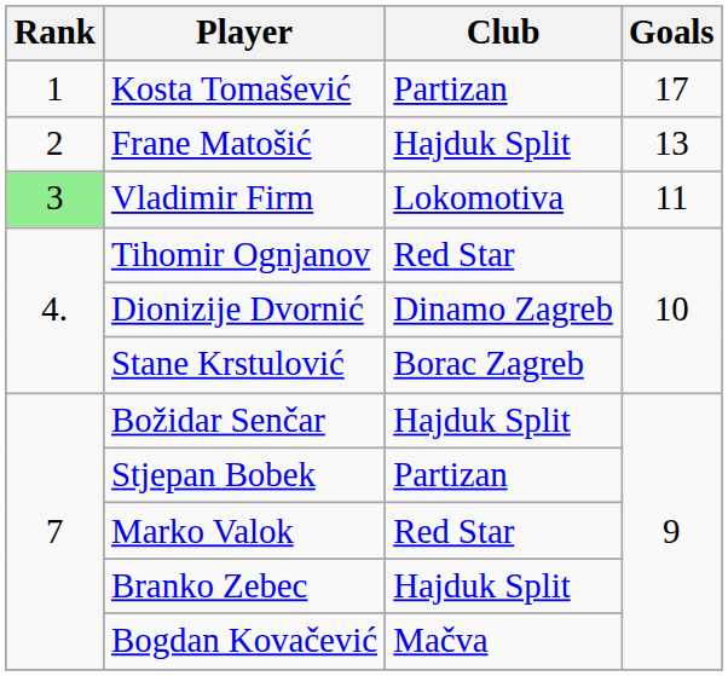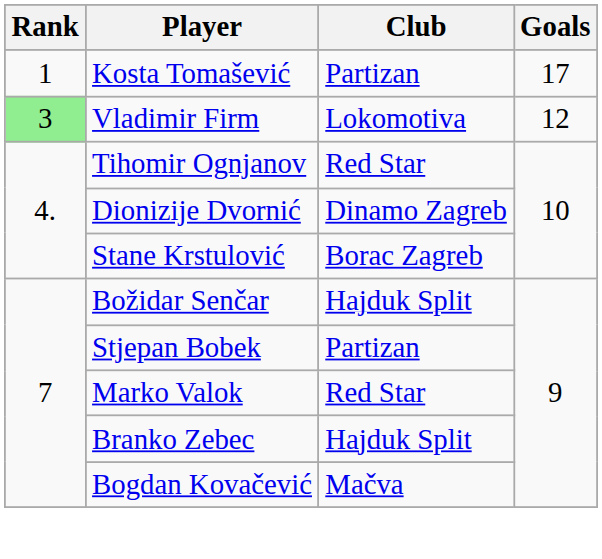- row: 2 | Frane Matošić | Hajduk Split | 13
Vladimir Firm | Goals: 11 -> 12
